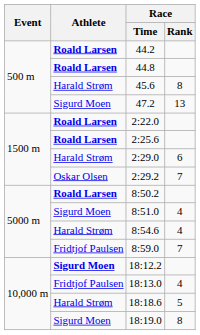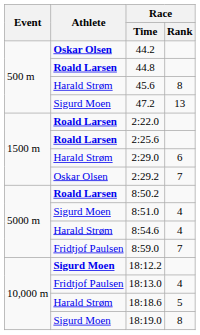44.2 | Athlete: Roald Larsen -> Oskar Olsen
